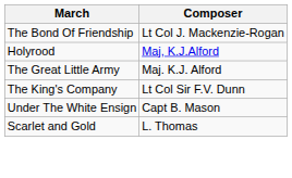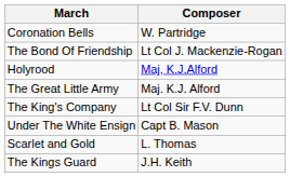+ row: Coronation Bells | W. Partridge
+ row: The Kings Guard | J.H. Keith
